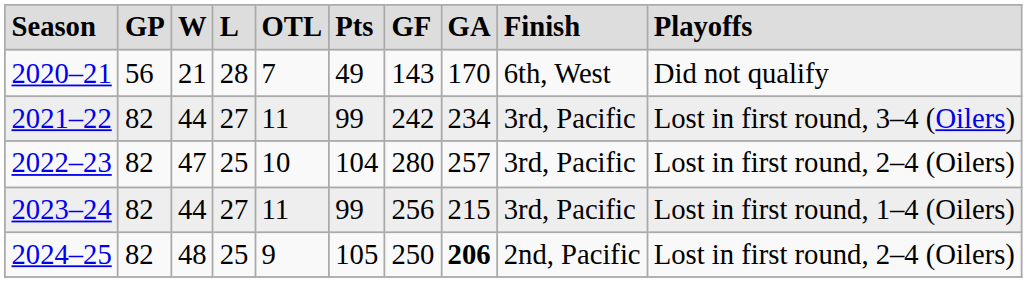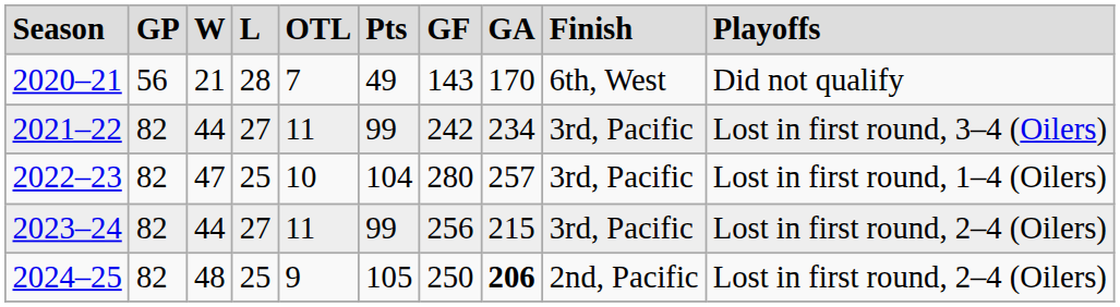2022–23 | column 10: Lost in first round, 2–4 (Oilers) -> Lost in first round, 1–4 (Oilers)
2023–24 | column 10: Lost in first round, 1–4 (Oilers) -> Lost in first round, 2–4 (Oilers)
